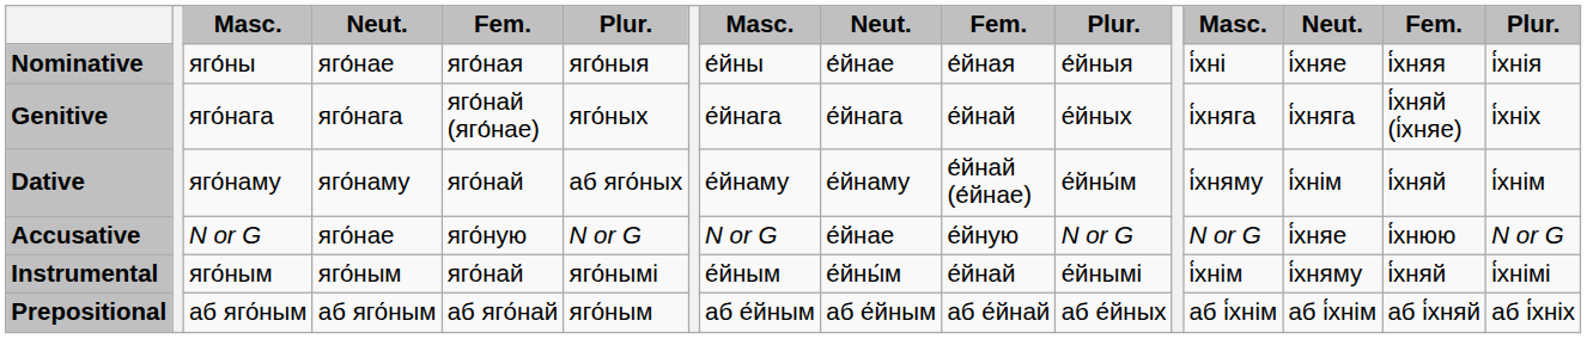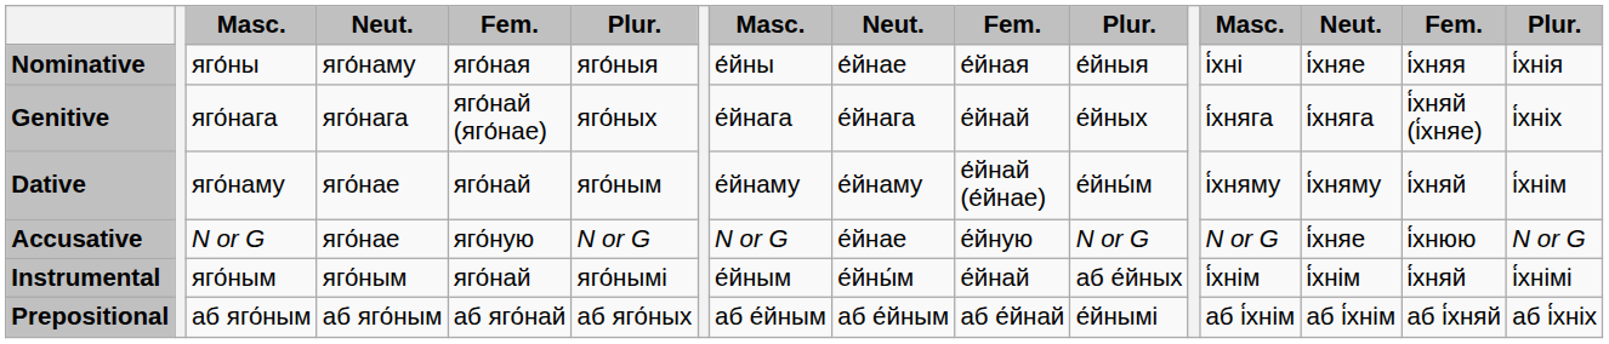Nominative | column 4: яго́нае -> яго́наму
Dative | column 4: яго́наму -> яго́нае
Dative | column 6: аб яго́ных -> яго́ным
Dative | column 14: і́хнім -> і́хняму
Instrumental | column 11: е́йнымі -> аб е́йных
Instrumental | column 14: і́хняму -> і́хнім
Prepositional | column 6: яго́ным -> аб яго́ных
Prepositional | column 11: аб е́йных -> е́йнымі
